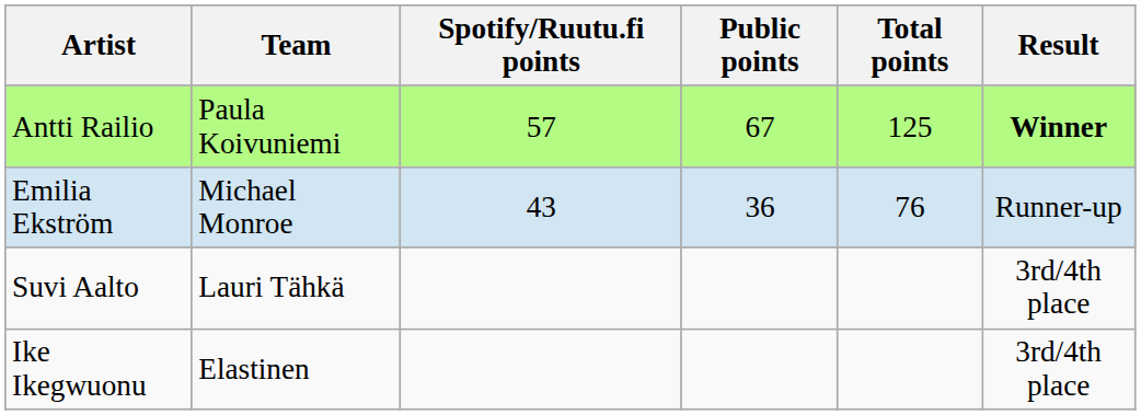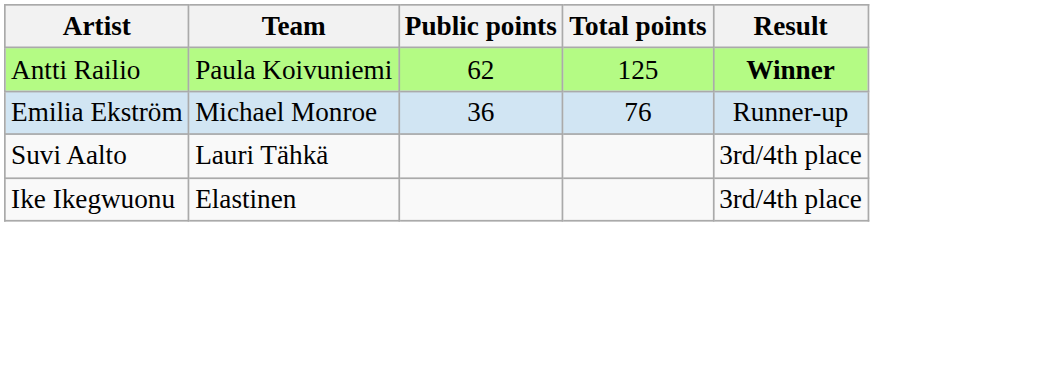- column: Spotify/Ruutu.fi points | 57 | 43
Antti Railio | Public points: 67 -> 62
